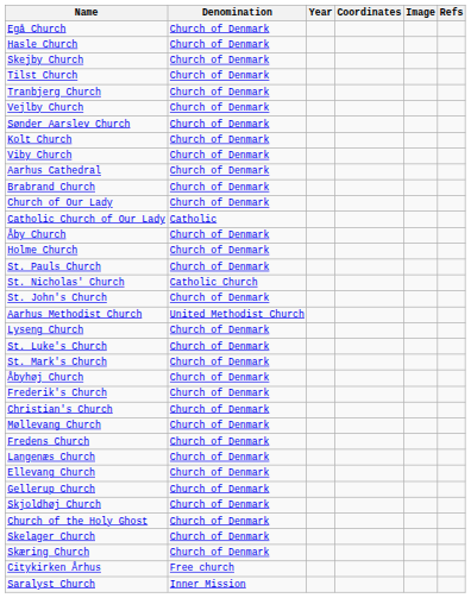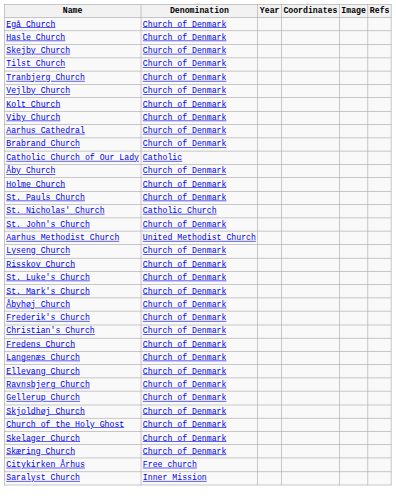- row: Sønder Aarslev Church | Church of Denmark
- row: Church of Our Lady | Church of Denmark
+ row: Risskov Church | Church of Denmark
- row: Møllevang Church | Church of Denmark
+ row: Ravnsbjerg Church | Church of Denmark
